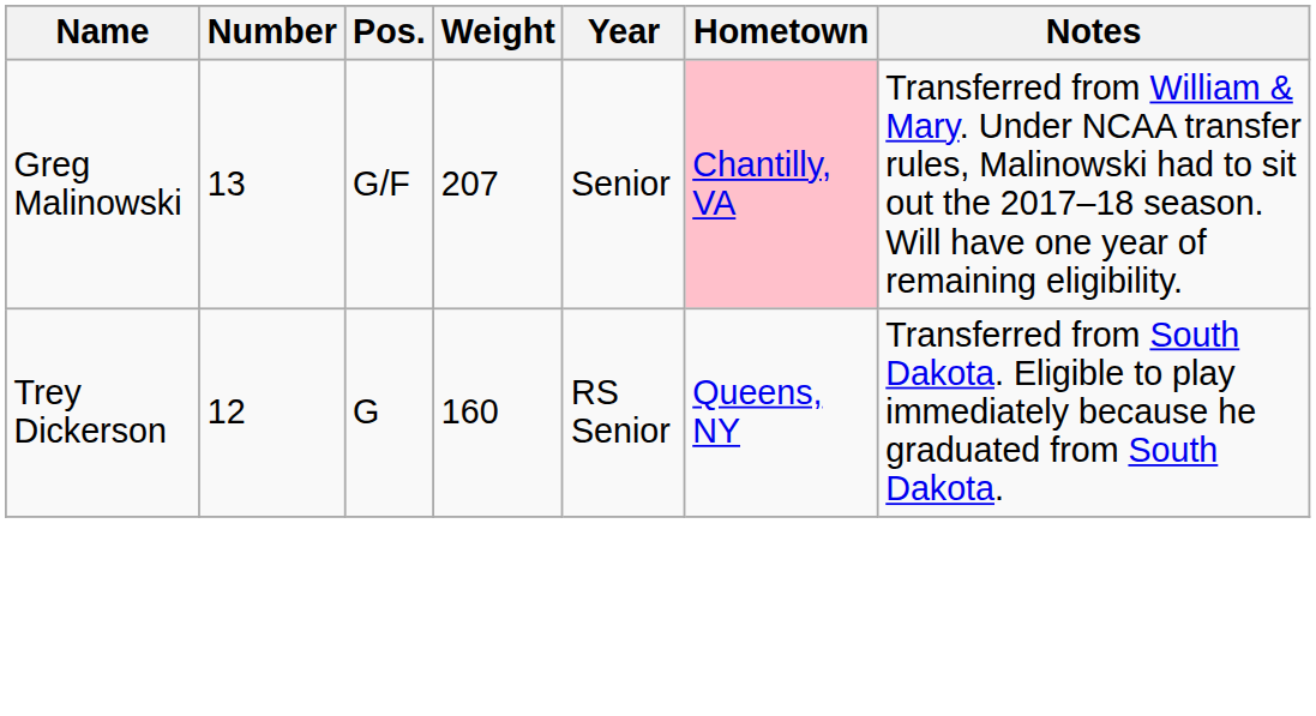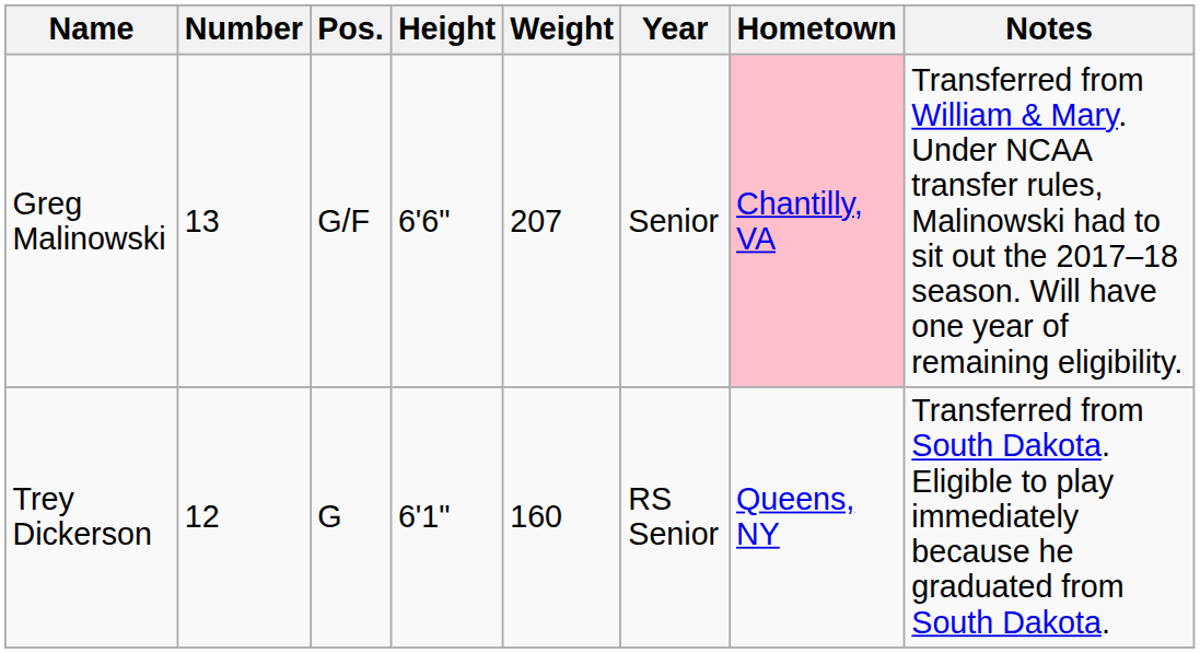+ column: Height | 6'6" | 6'1"
